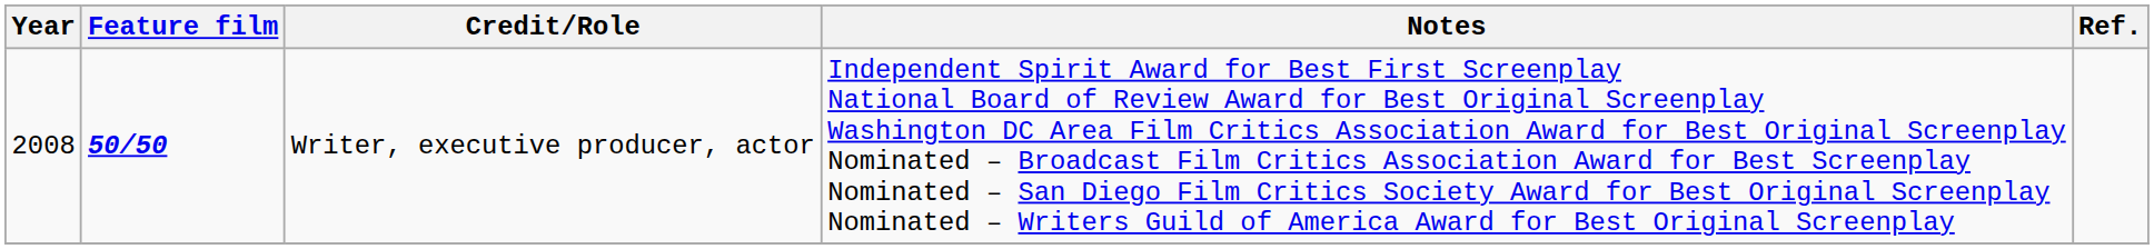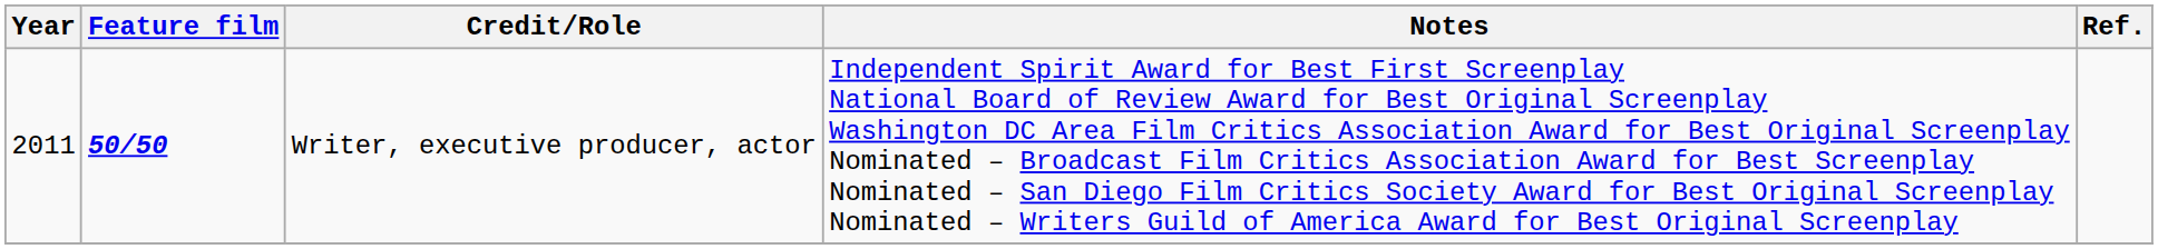Writer, executive producer, actor | Year: 2008 -> 2011
